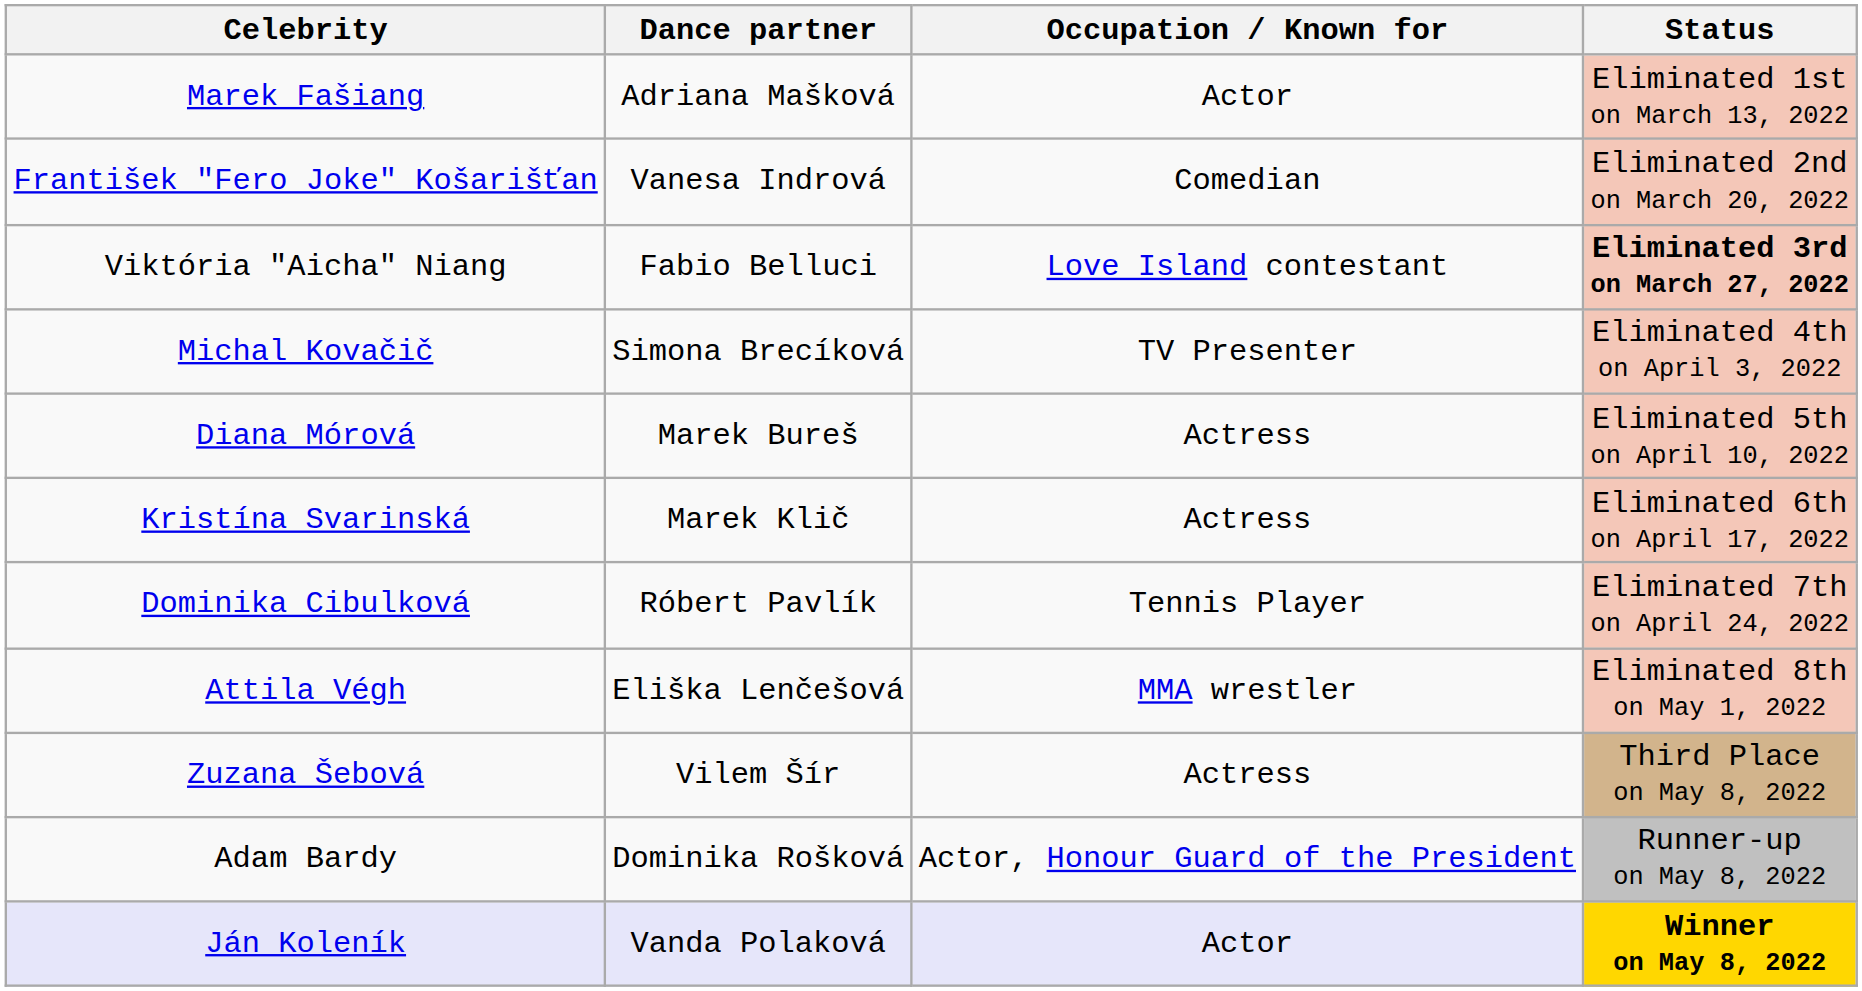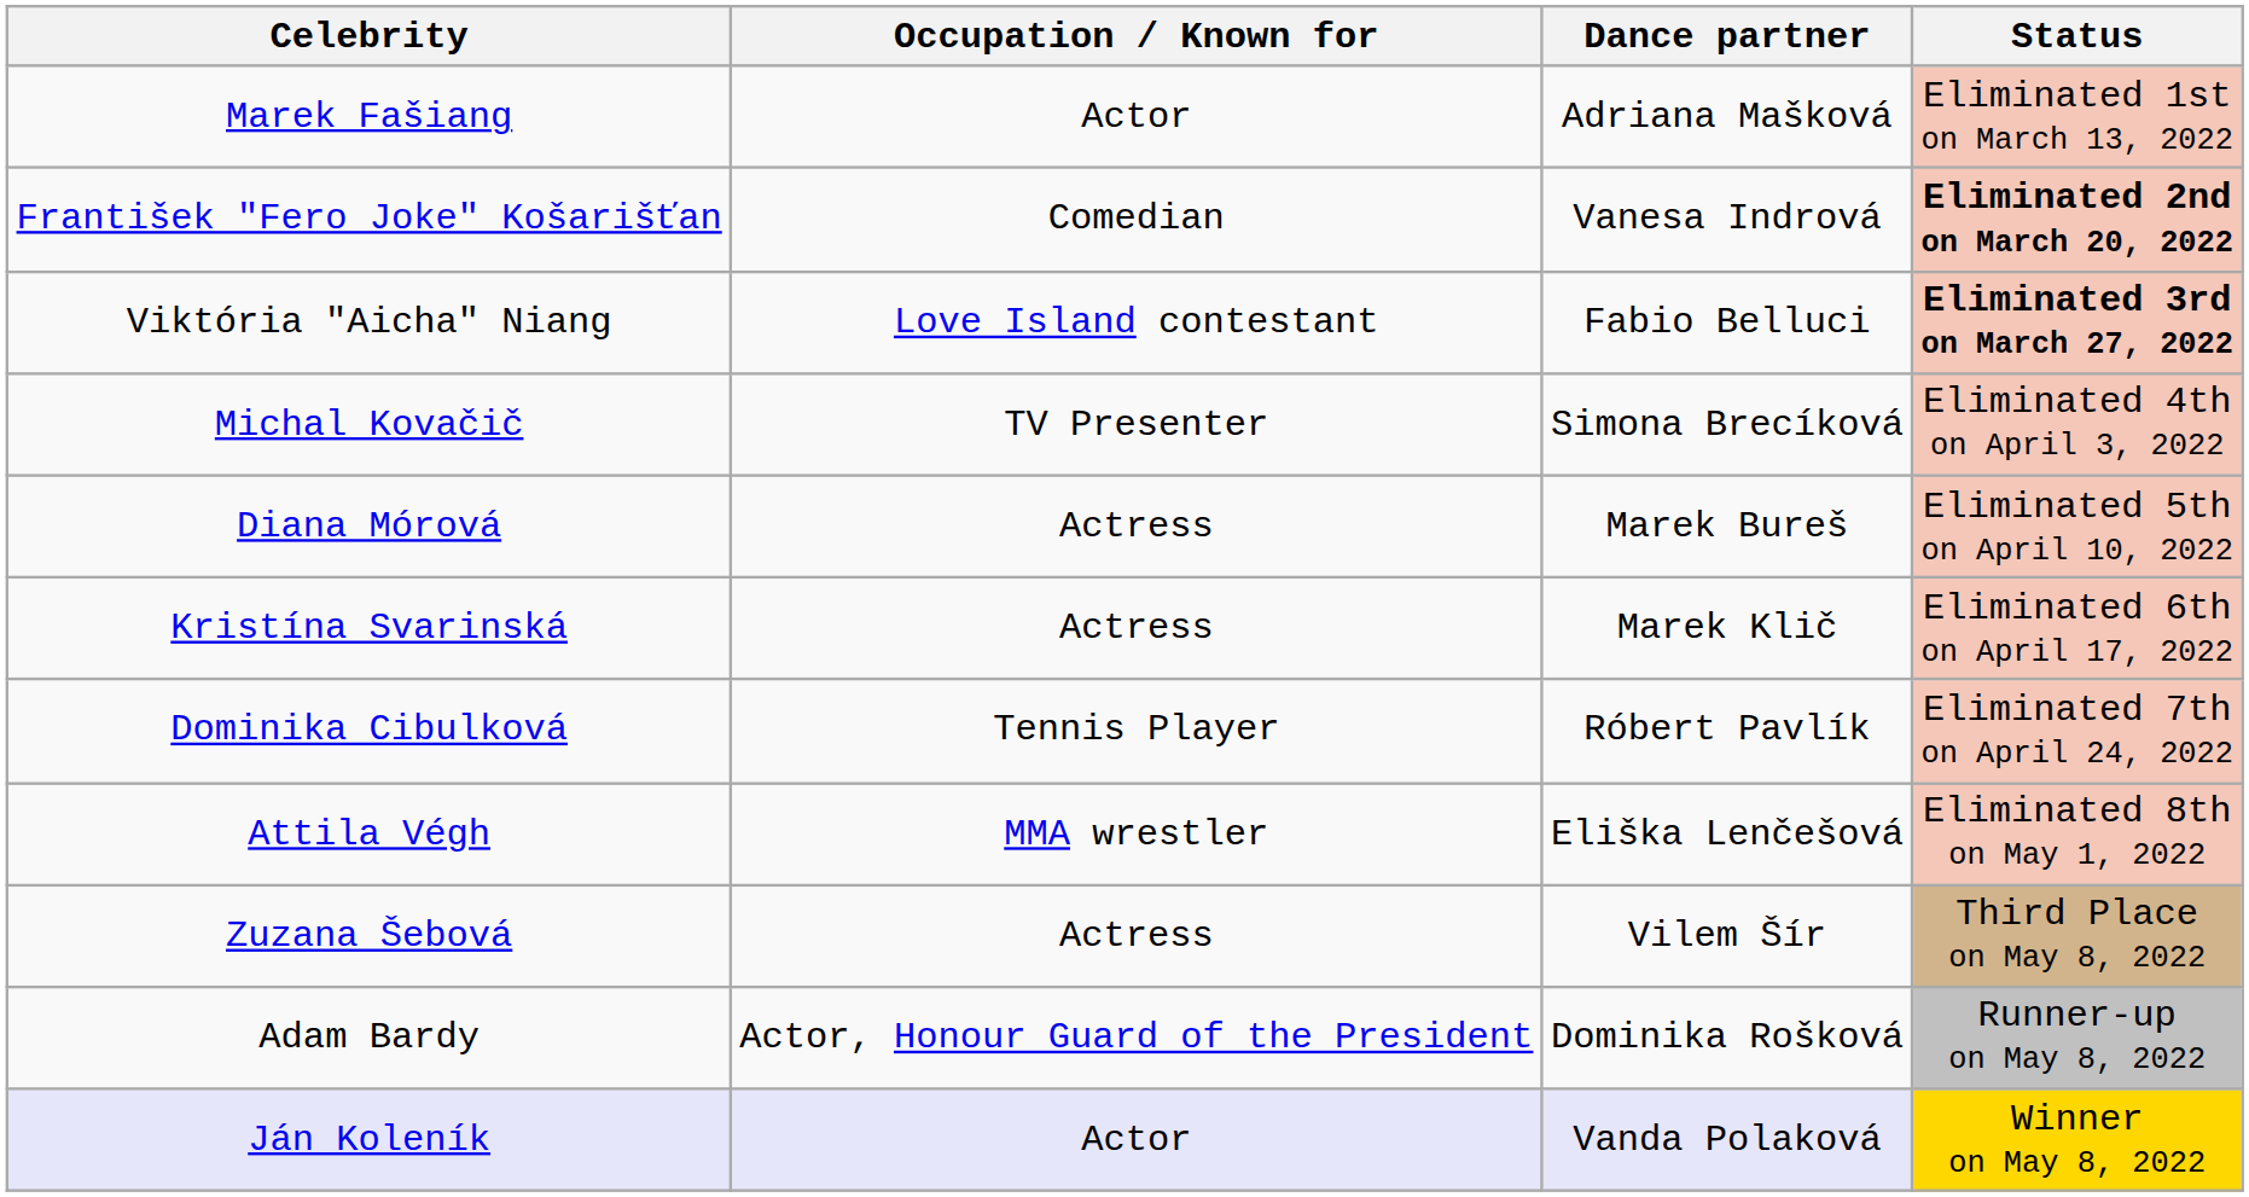columns swapped: Occupation / Known for <-> Dance partner
František "Fero Joke" Košarišťan | Status: normal -> bold
Ján Koleník | Status: bold -> normal
